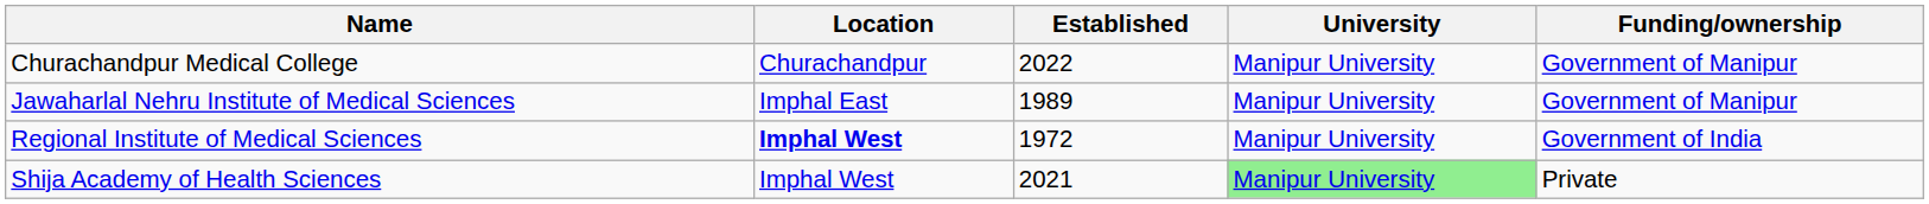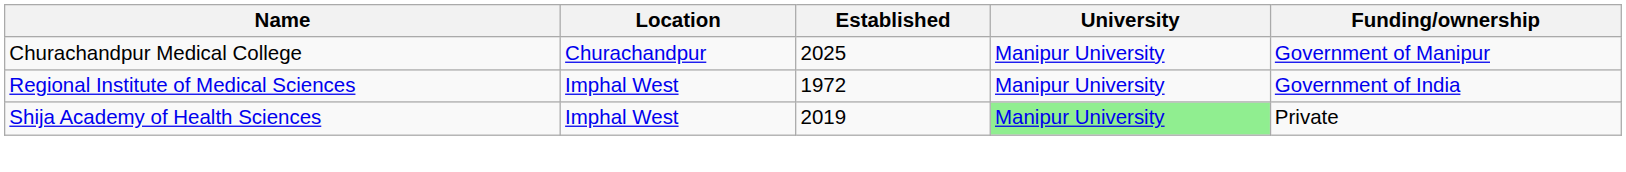Churachandpur Medical College | Established: 2022 -> 2025
- row: Jawaharlal Nehru Institute of Medical Sciences | Imphal East | 1989 | Manipur University | Government of Manipur
Regional Institute of Medical Sciences | Location: bold -> normal
Shija Academy of Health Sciences | Established: 2021 -> 2019
